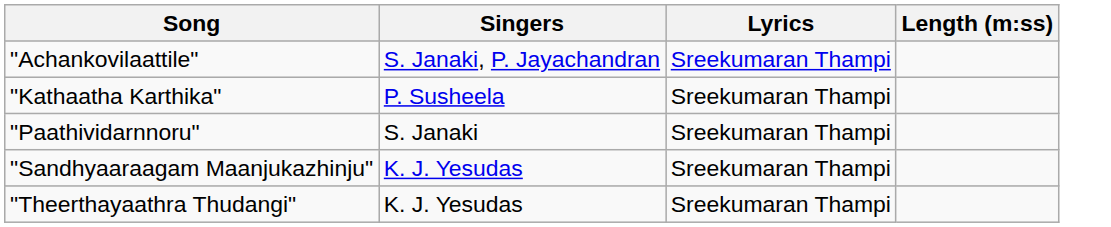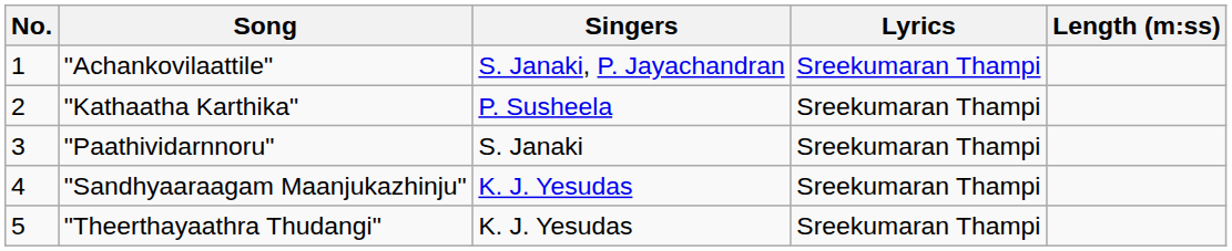+ column: No. | 1 | 2 | 3 | 4 | 5
